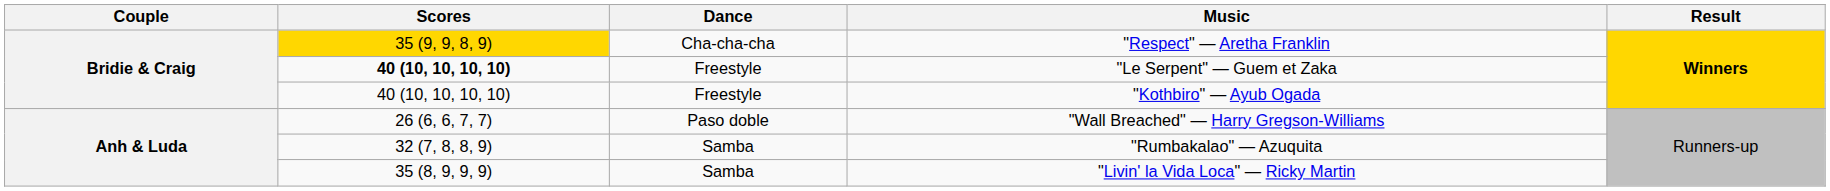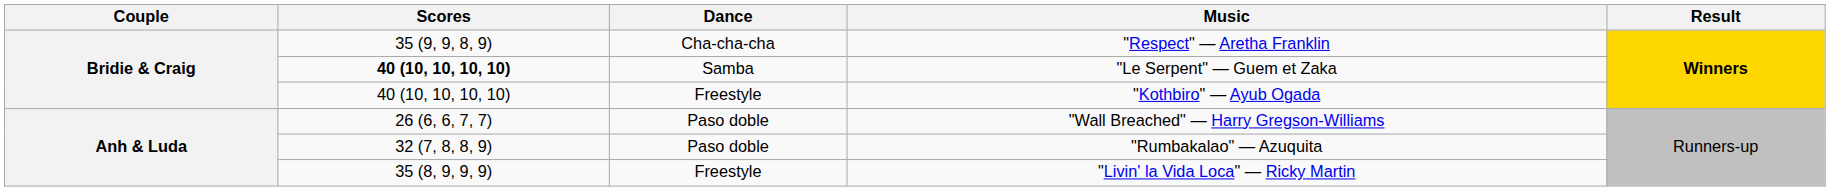"Respect" — Aretha Franklin | Scores: gold background -> no background
"Le Serpent" — Guem et Zaka | Dance: Freestyle -> Samba
"Rumbakalao" — Azuquita | Dance: Samba -> Paso doble
"Livin' la Vida Loca" — Ricky Martin | Dance: Samba -> Freestyle
